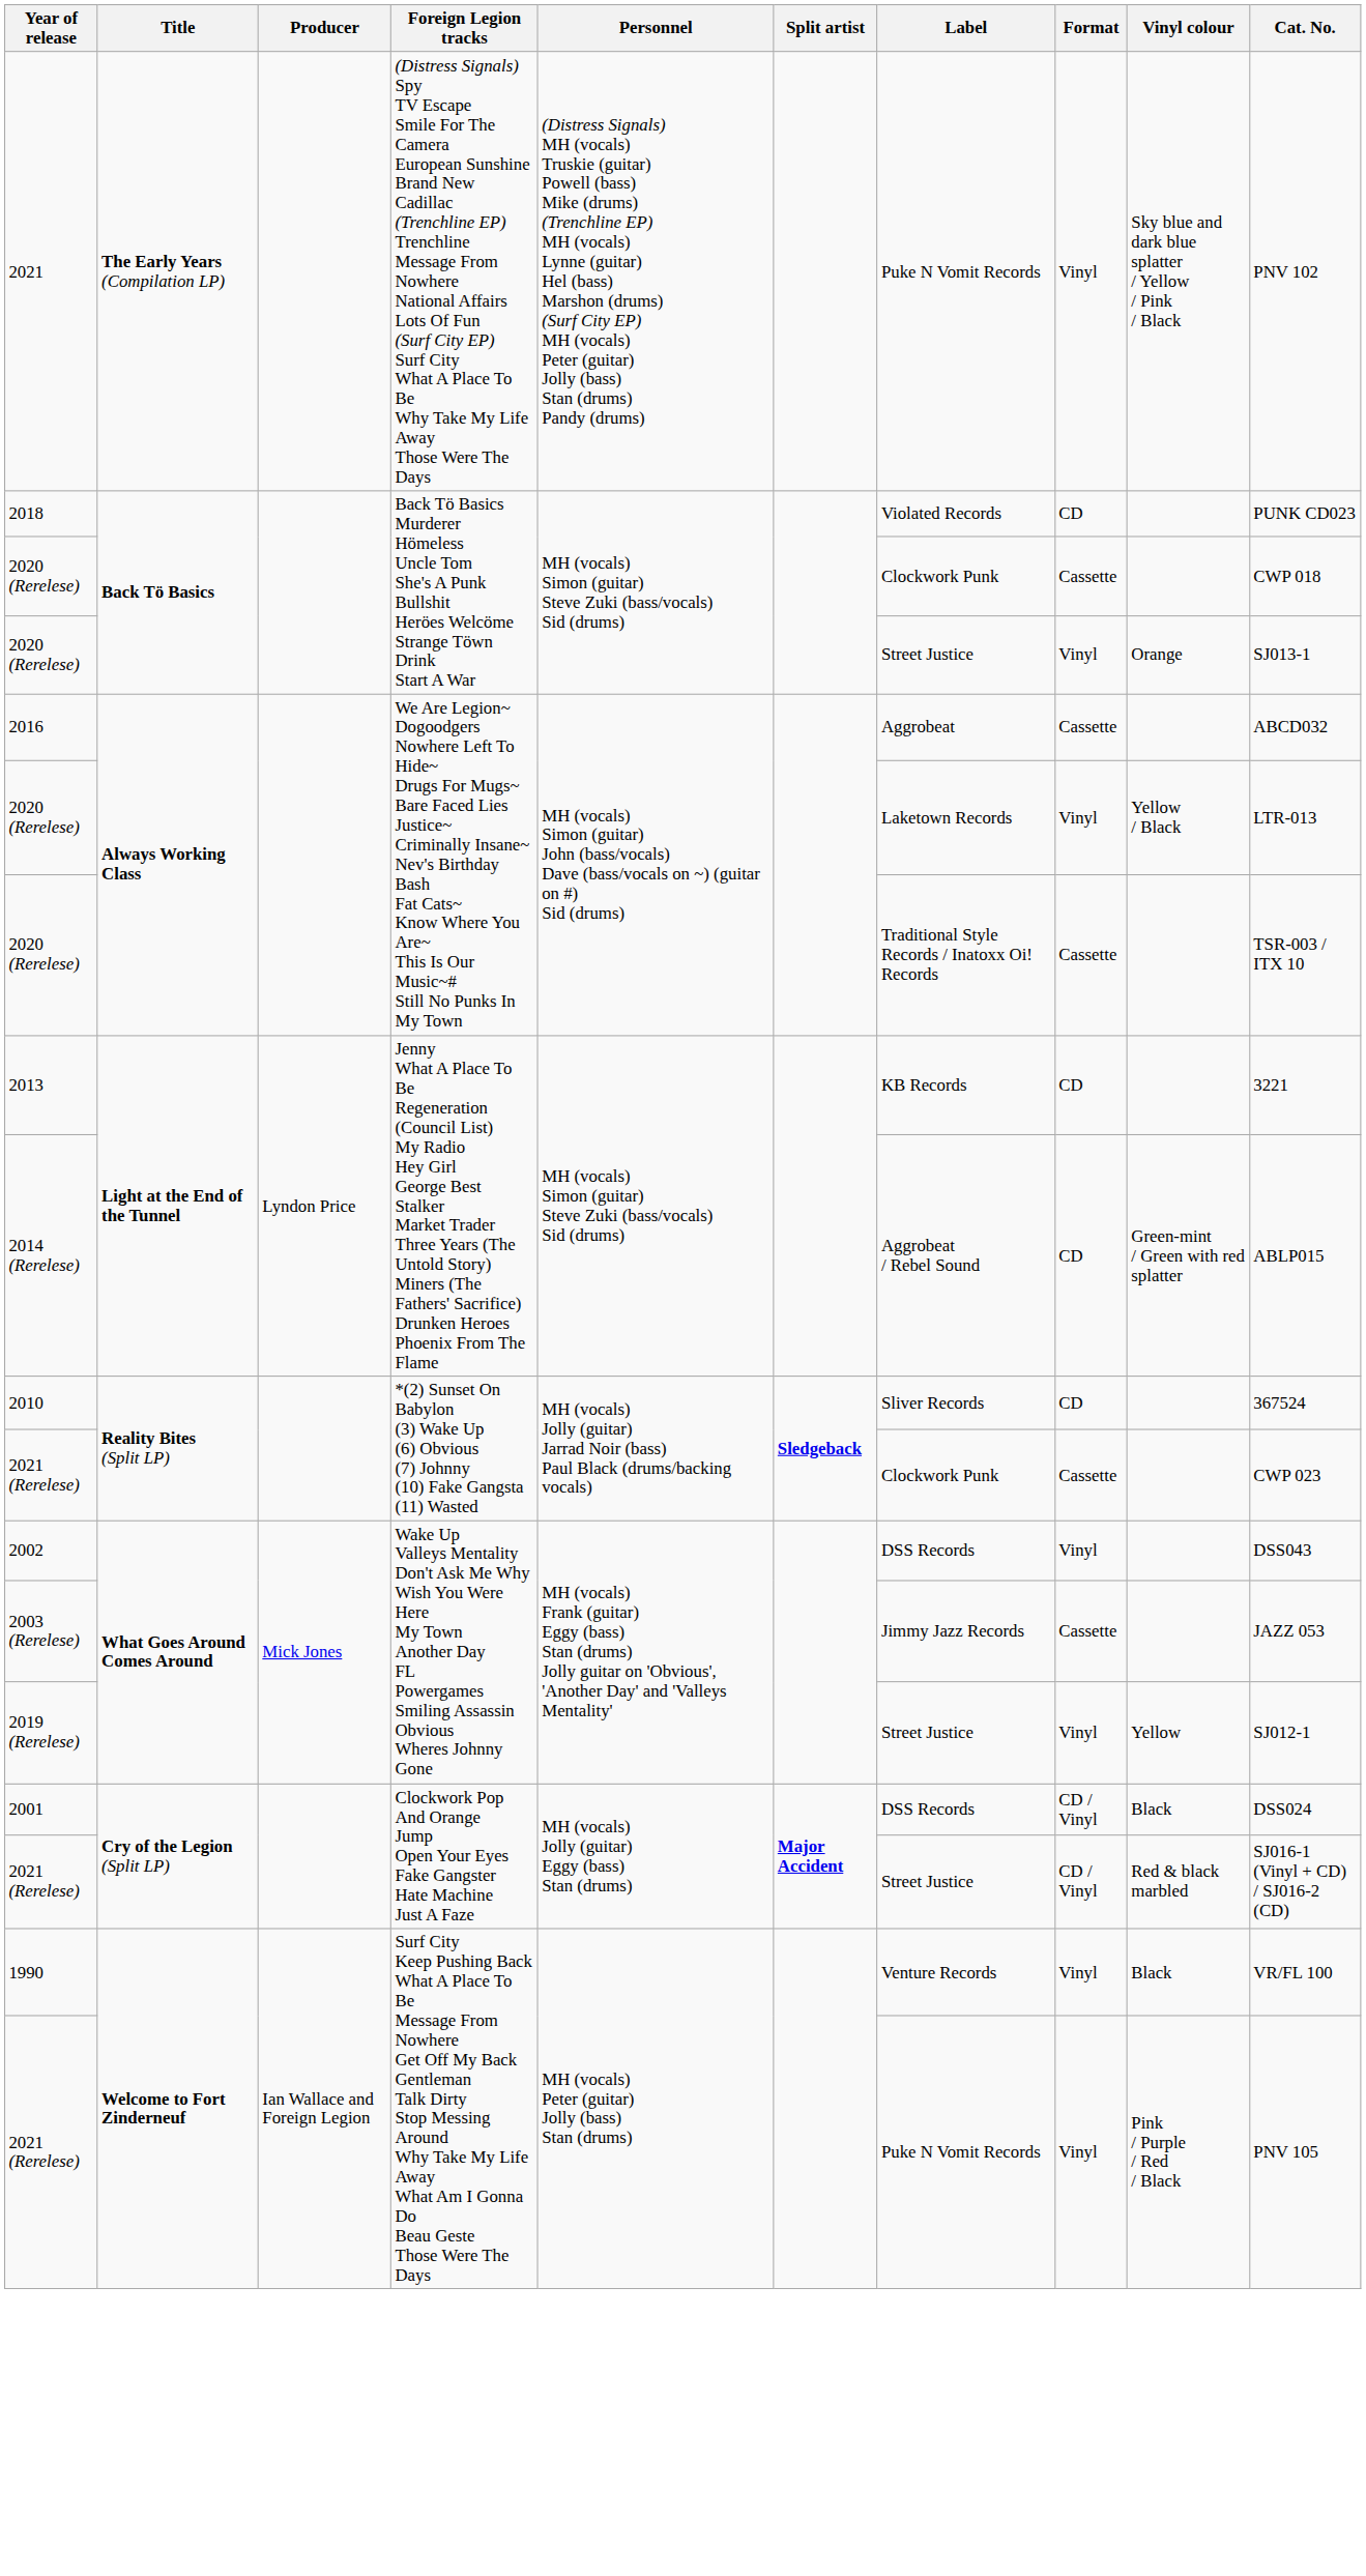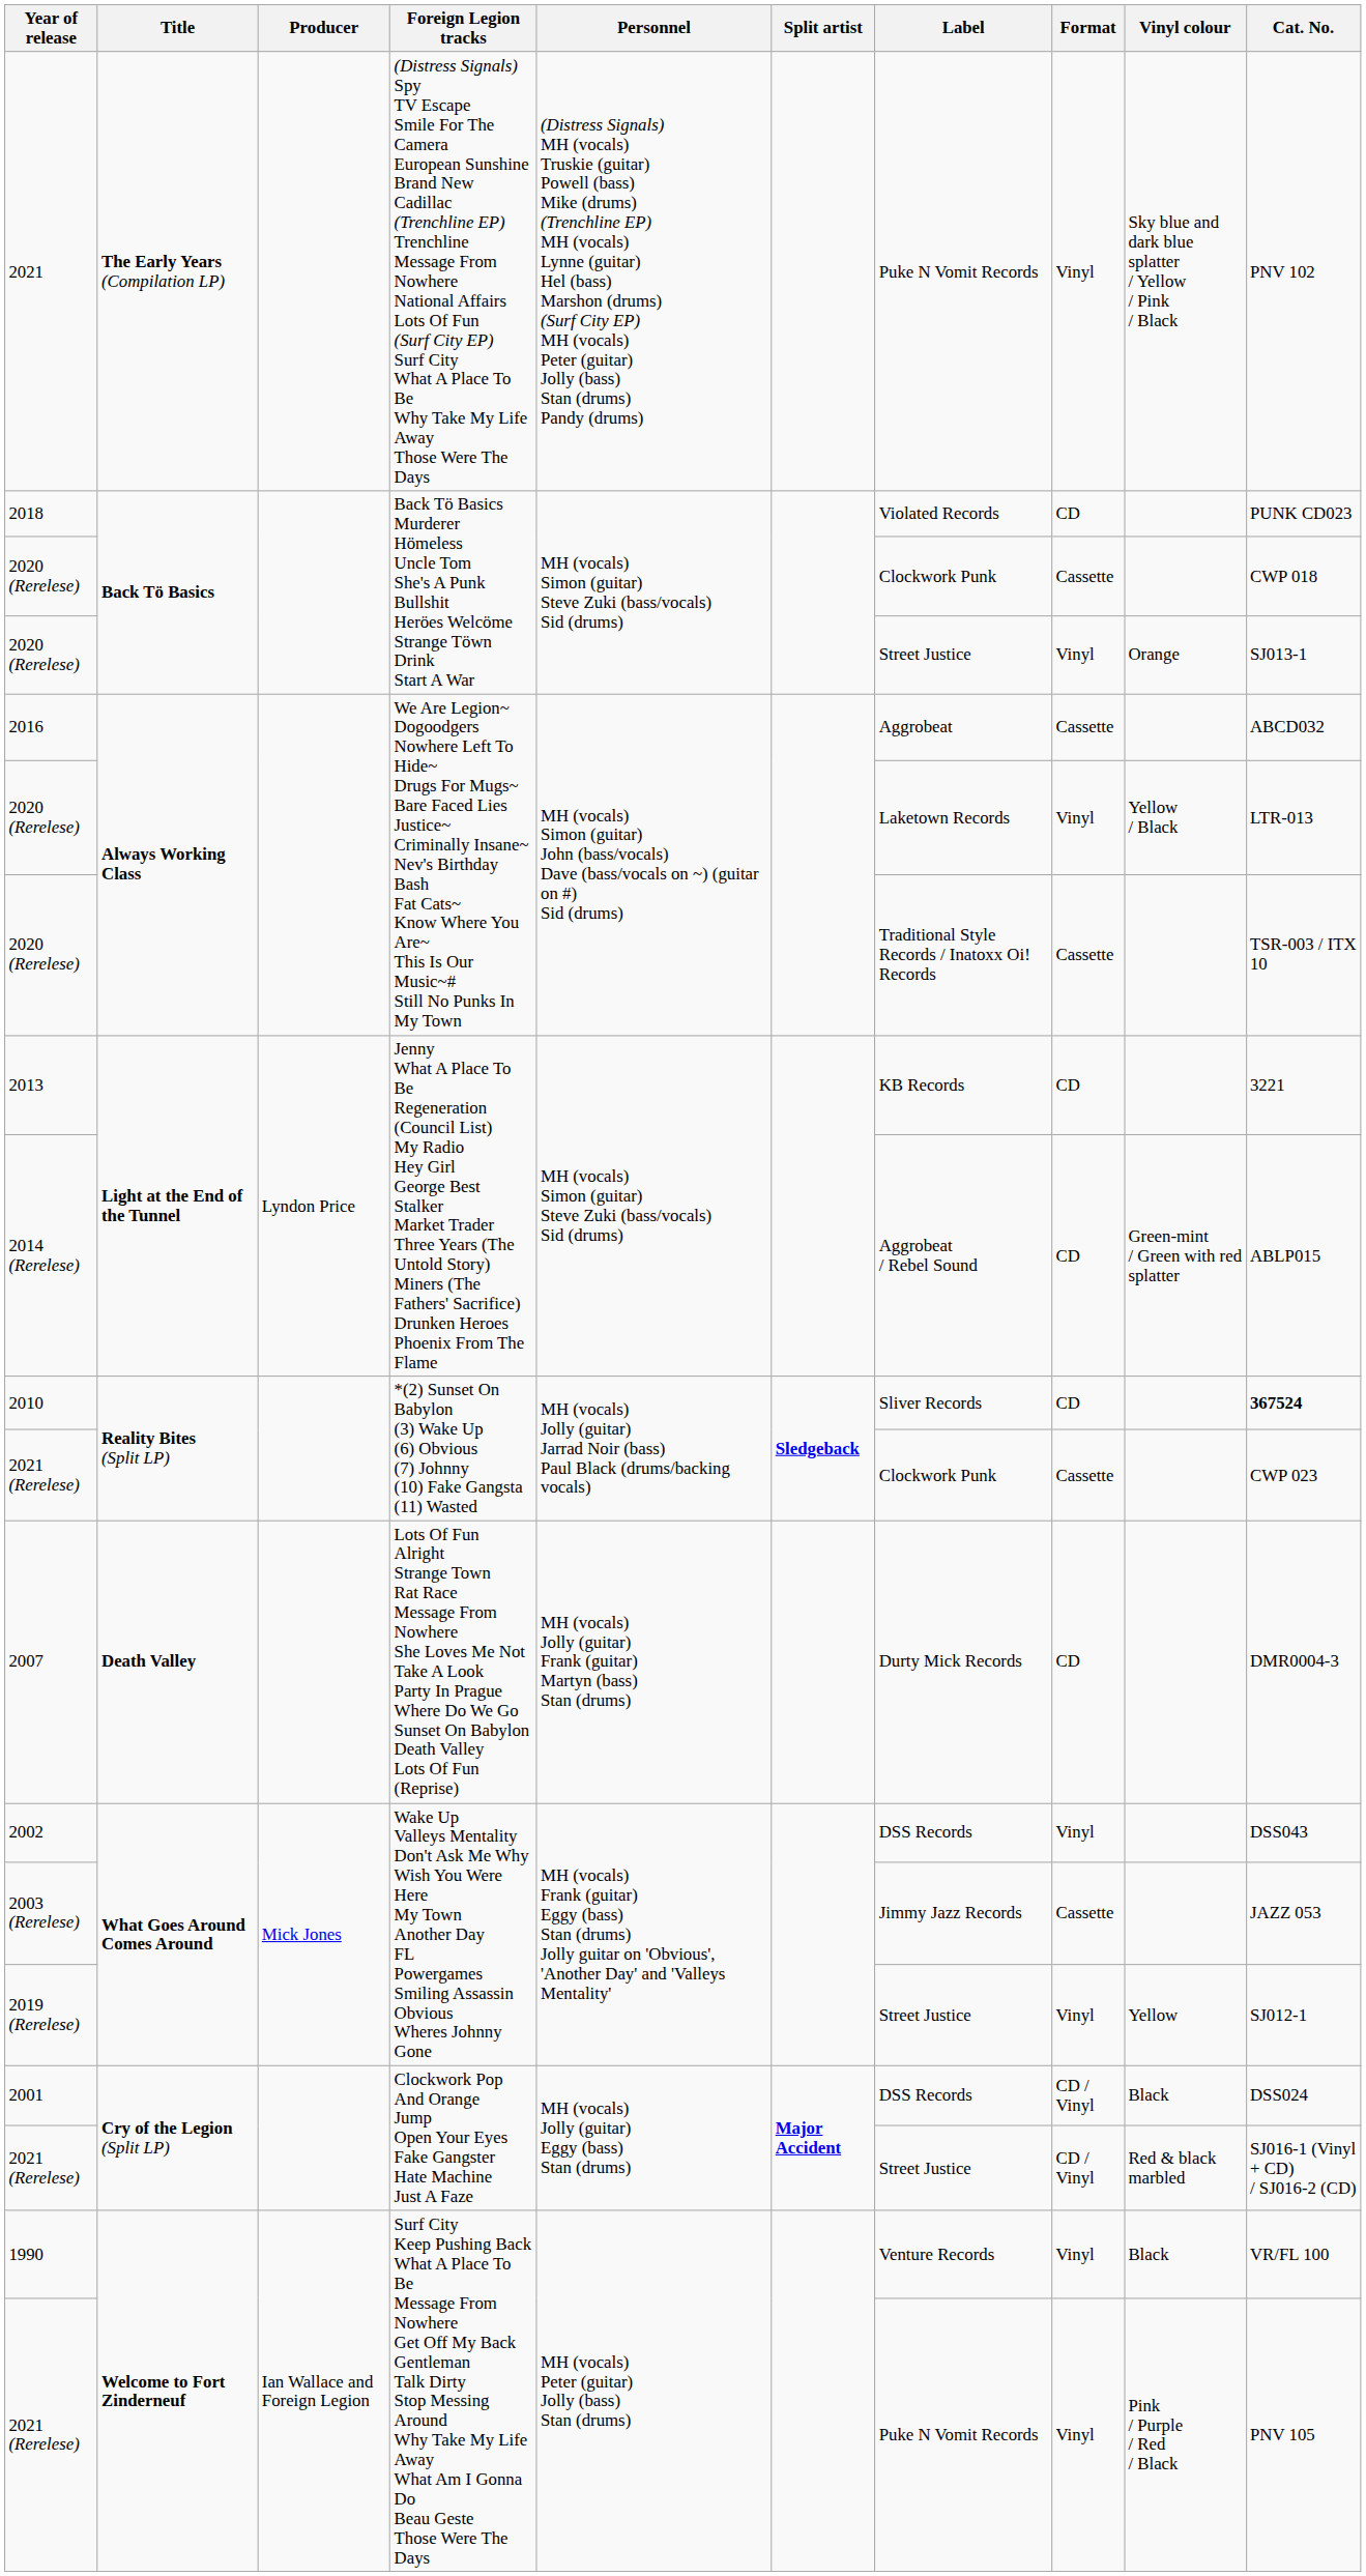2010 | Cat. No.: normal -> bold
+ row: 2007 | Death Valley | Lots Of Fun Alright Strange Town Rat Race Message From Nowhere She Loves Me Not Take A Look Party In Prague Where Do We Go Sunset On Babylon Death Valley Lots Of Fun (Reprise) | MH (vocals) Jolly (guitar) Frank (guitar) Martyn (bass) Stan (drums) | Durty Mick Records | CD | DMR0004-3
